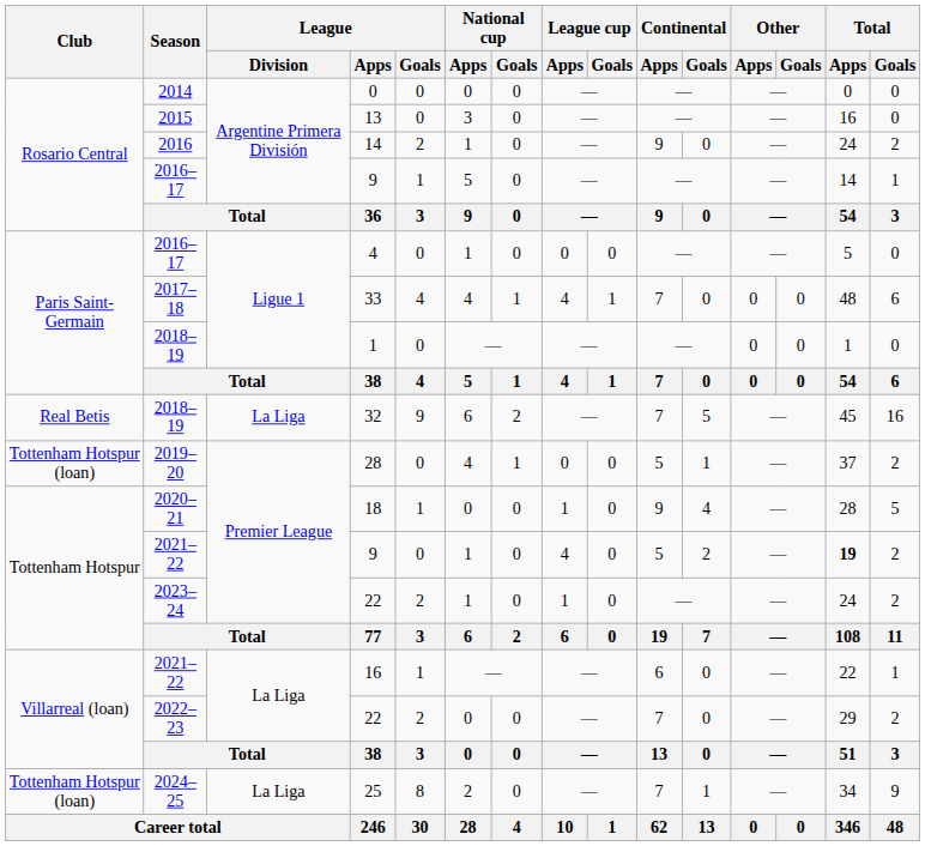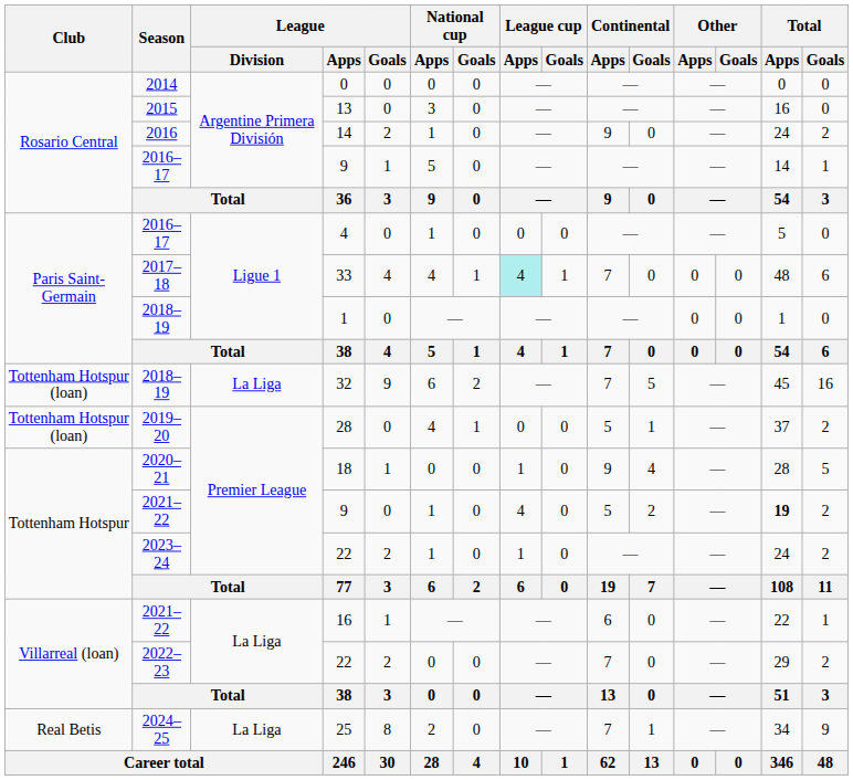33 | League cup / Apps: no background -> paleturquoise background
32 | Club: Real Betis -> Tottenham Hotspur (loan)
25 | Club: Tottenham Hotspur (loan) -> Real Betis
